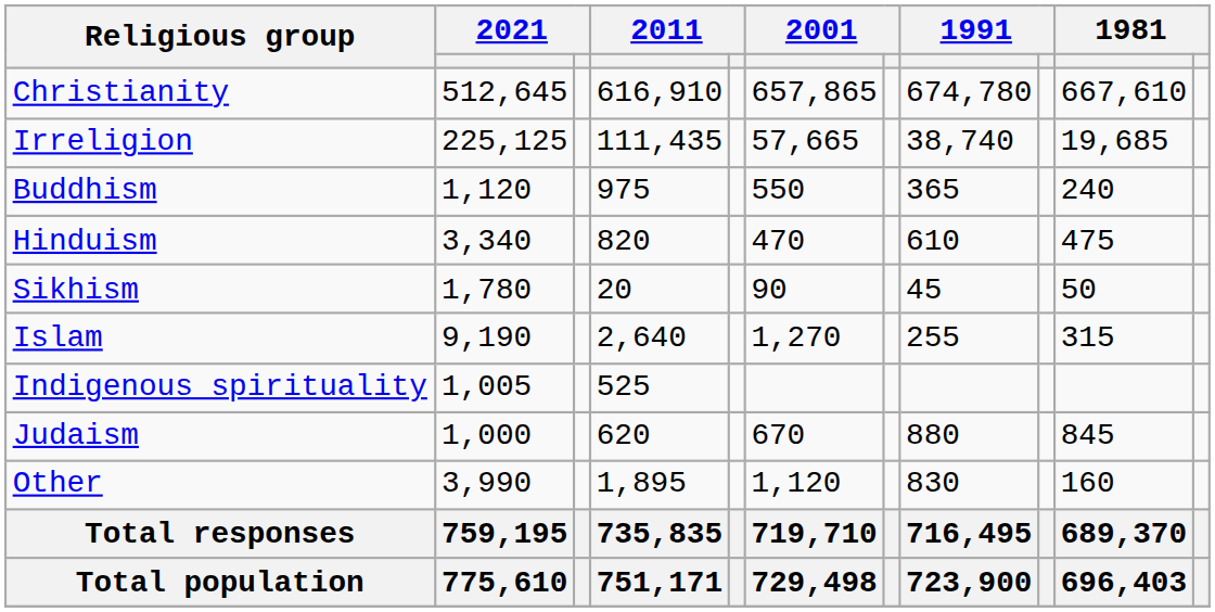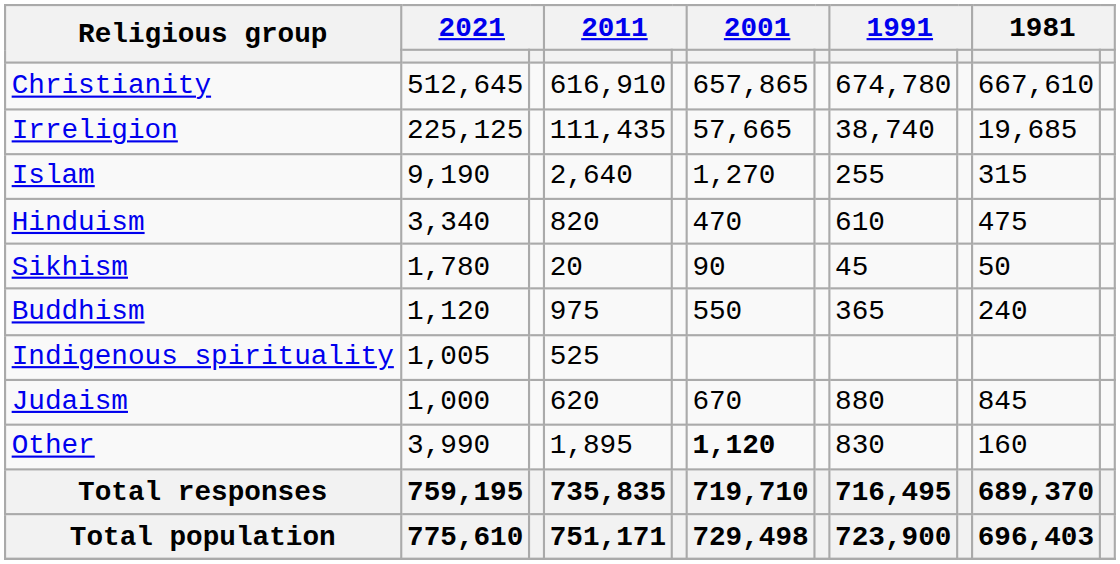rows swapped: Islam <-> Buddhism
Other | column 6: normal -> bold
